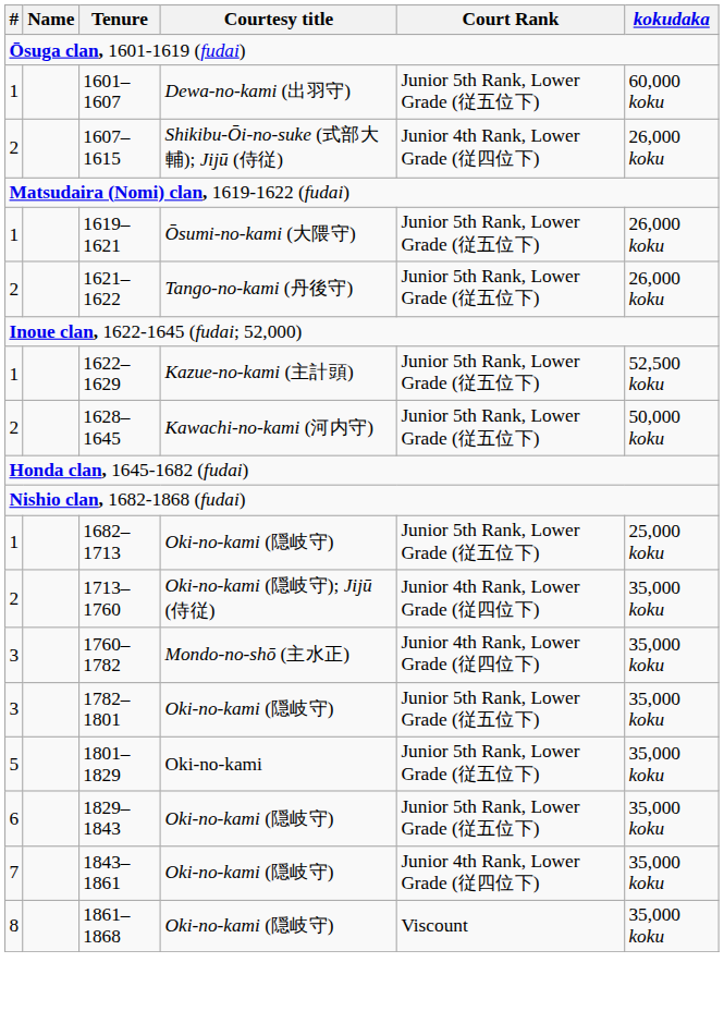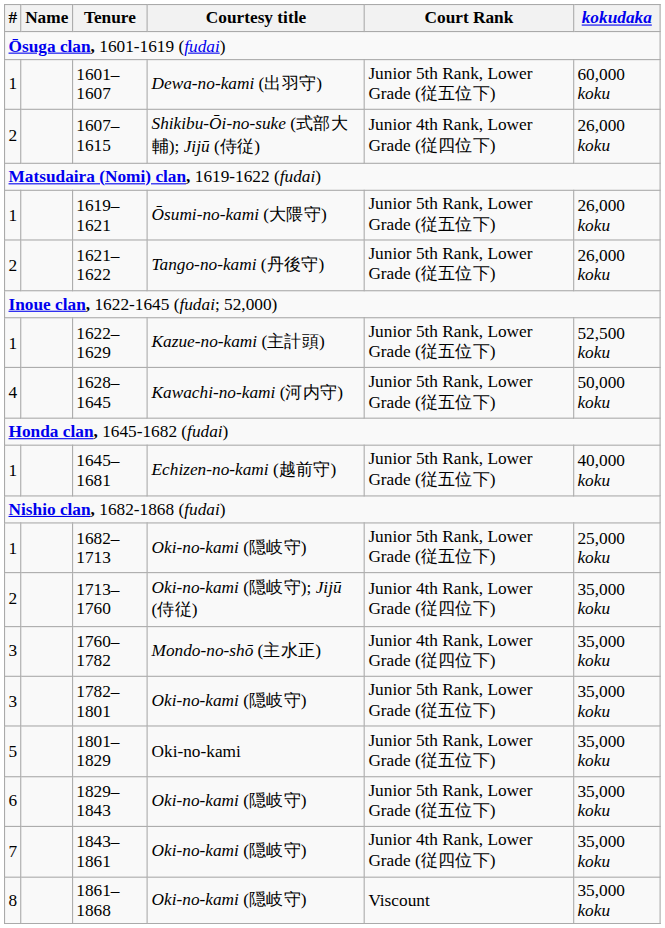1628–1645 | #: 2 -> 4
+ row: 1 | 1645–1681 | Echizen-no-kami (越前守) | Junior 5th Rank, Lower Grade (従五位下) | 40,000 koku
